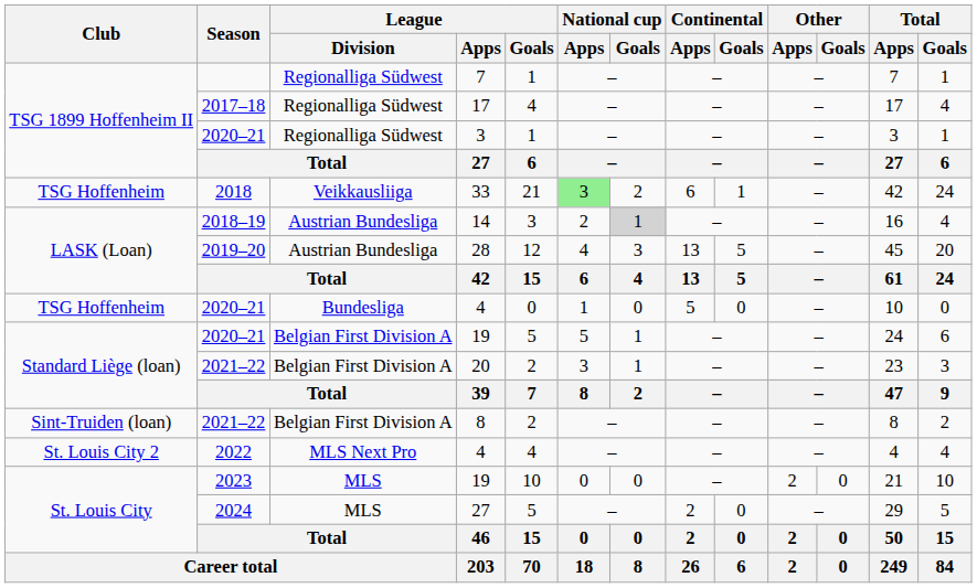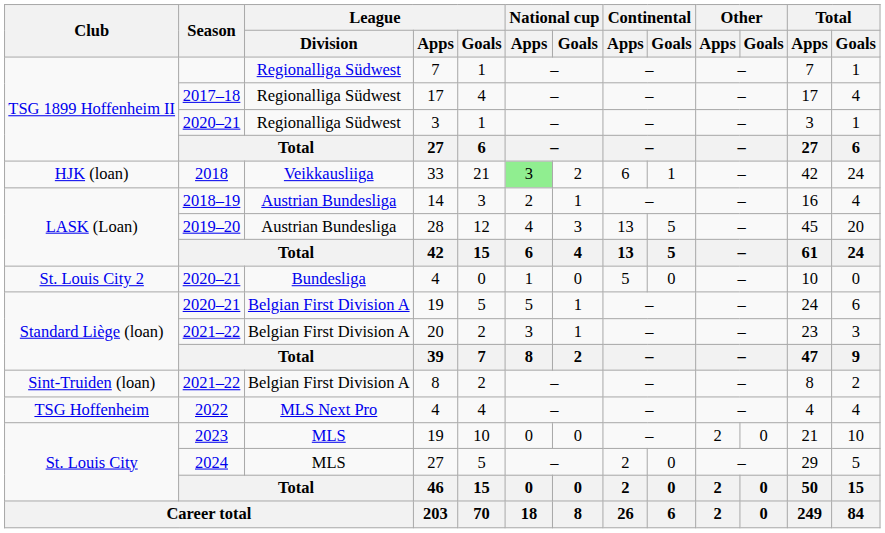33 | Club: TSG Hoffenheim -> HJK (loan)
14 | National cup / Goals: lightgrey background -> no background
2020–21 / 4 | Club: TSG Hoffenheim -> St. Louis City 2
2022 / 4 | Club: St. Louis City 2 -> TSG Hoffenheim
